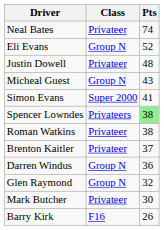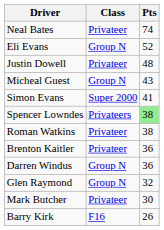Brenton Kaitler | Pts: 37 -> 36
